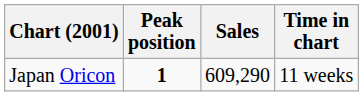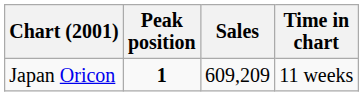Japan Oricon | Sales: 609,290 -> 609,209
